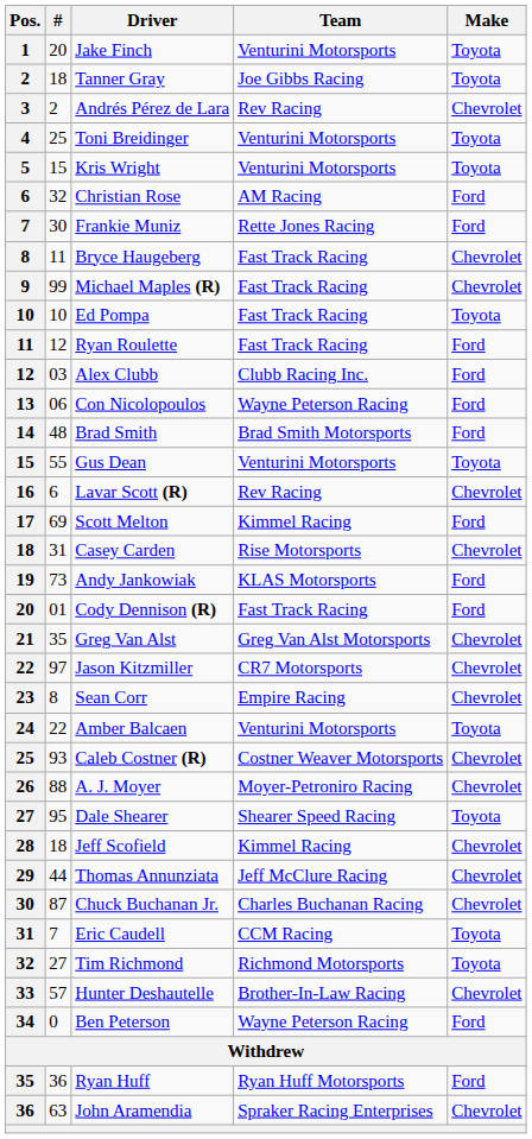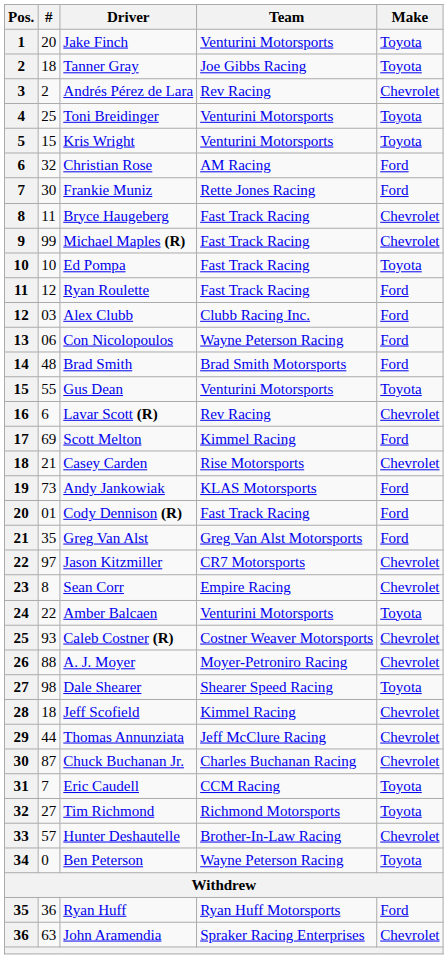Casey Carden | #: 31 -> 21
Greg Van Alst | Make: Chevrolet -> Ford
Dale Shearer | #: 95 -> 98
Ben Peterson | Make: Ford -> Toyota
